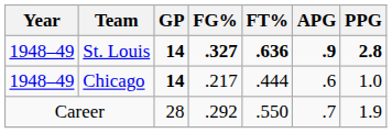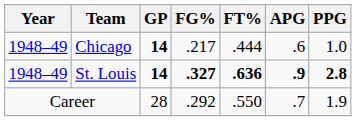rows swapped: Chicago <-> St. Louis
